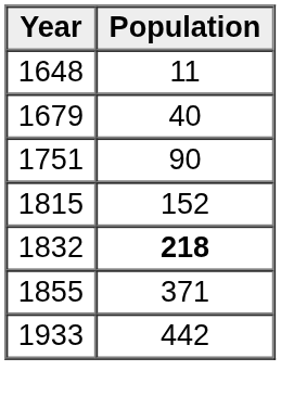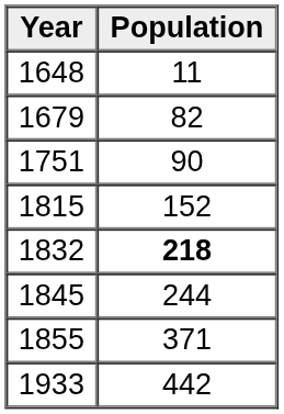1679 | Population: 40 -> 82
+ row: 1845 | 244
